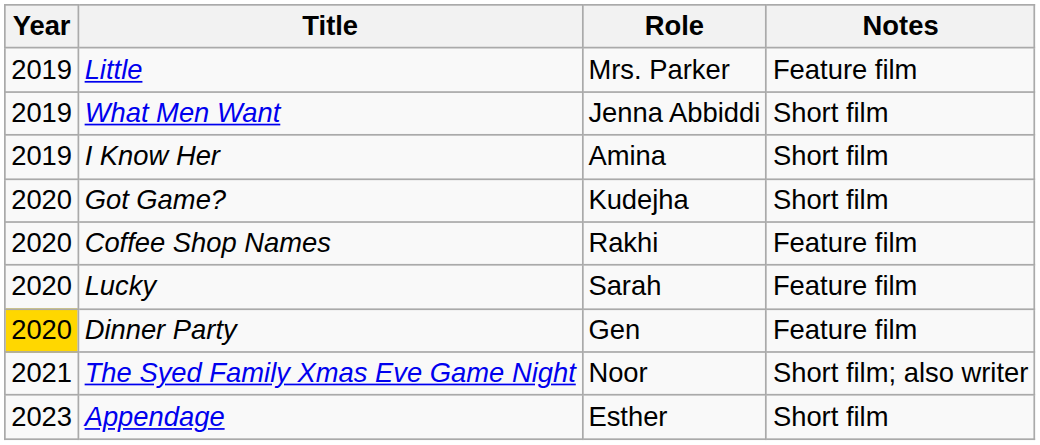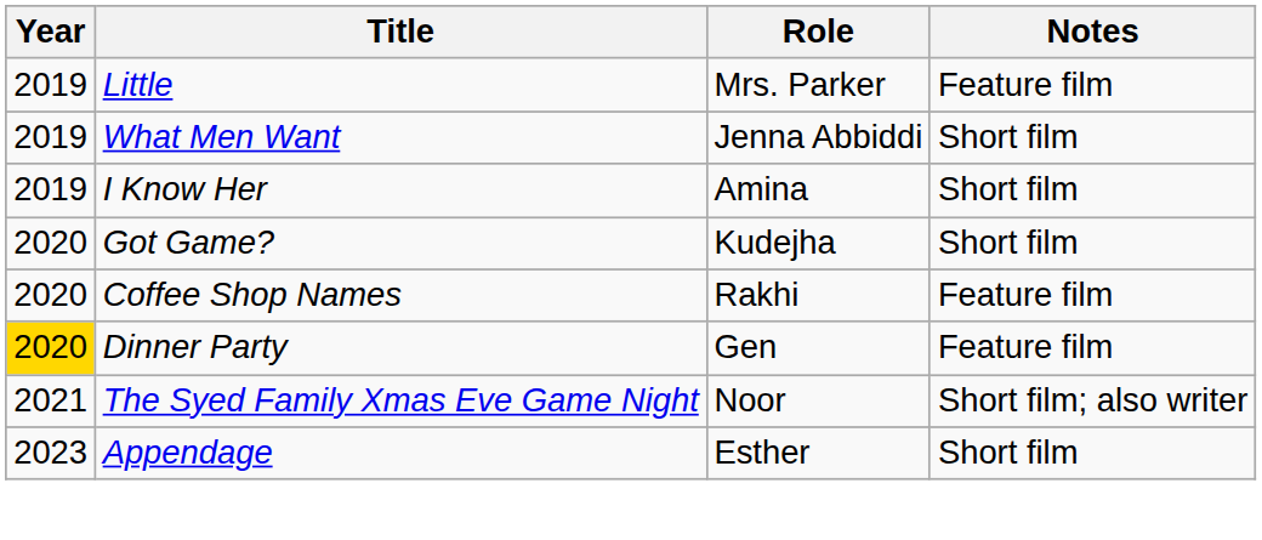- row: 2020 | Lucky | Sarah | Feature film
